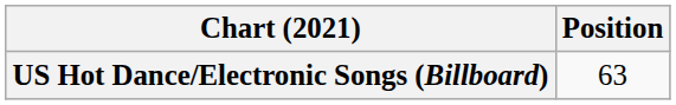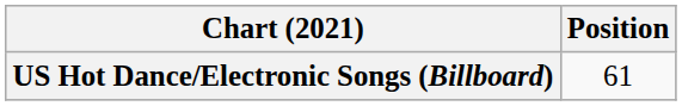US Hot Dance/Electronic Songs (Billboard) | Position: 63 -> 61
